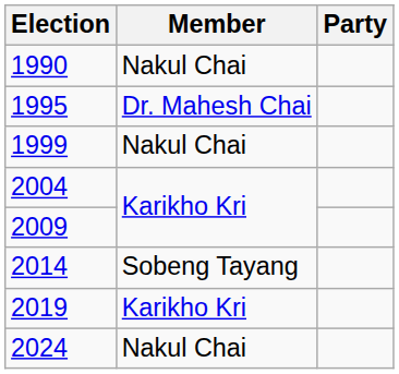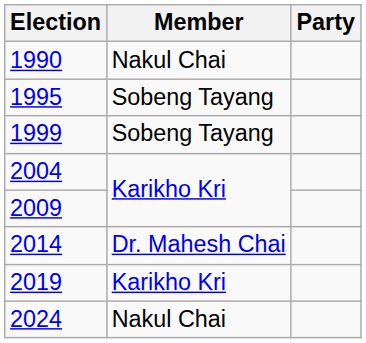1995 | Member: Dr. Mahesh Chai -> Sobeng Tayang
1999 | Member: Nakul Chai -> Sobeng Tayang
2014 | Member: Sobeng Tayang -> Dr. Mahesh Chai
